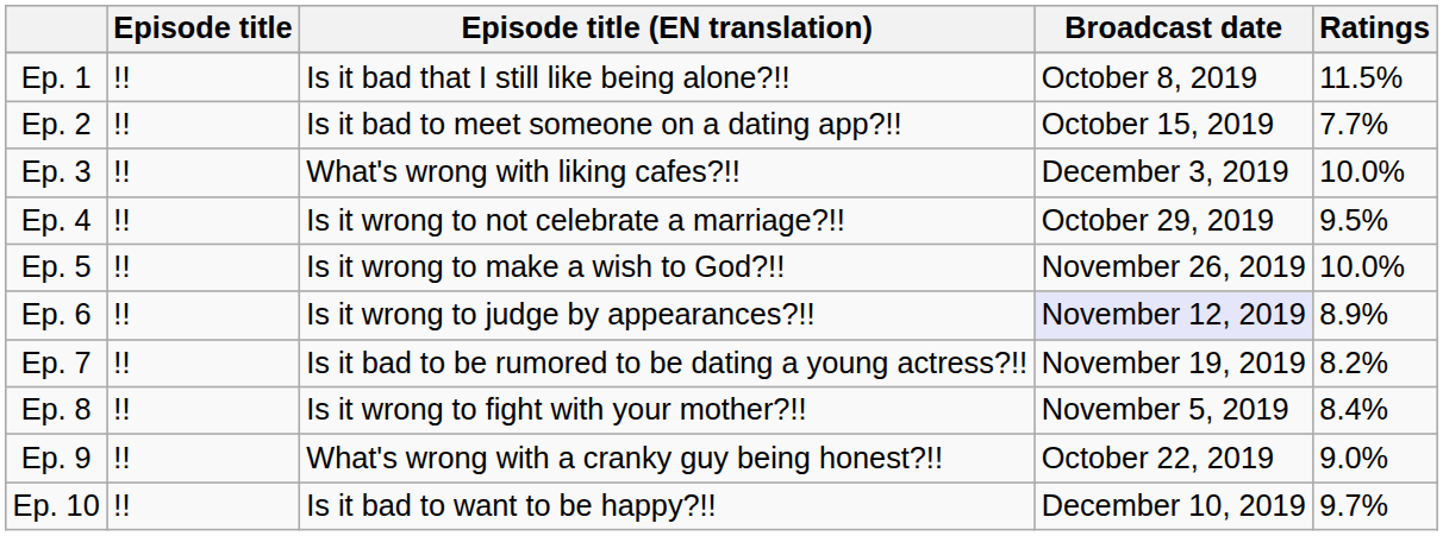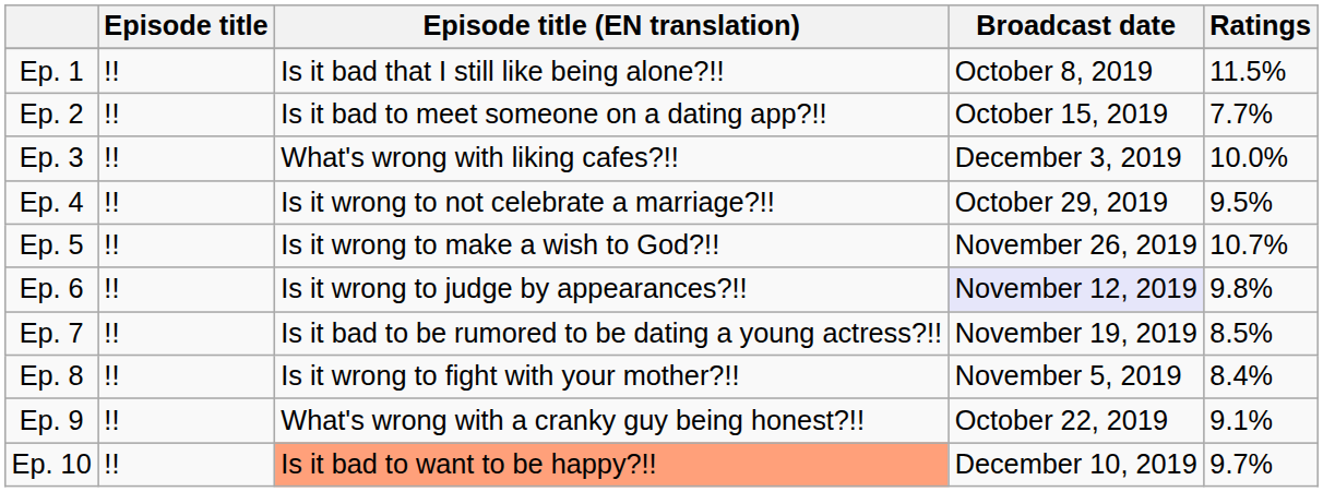Ep. 5 | Ratings: 10.0% -> 10.7%
Ep. 6 | Ratings: 8.9% -> 9.8%
Ep. 7 | Ratings: 8.2% -> 8.5%
Ep. 9 | Ratings: 9.0% -> 9.1%
Ep. 10 | Episode title (EN translation): no background -> lightsalmon background
